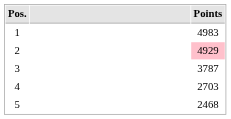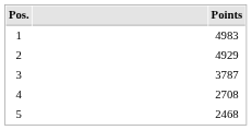2 | Points: pink background -> no background
4 | Points: 2703 -> 2708
